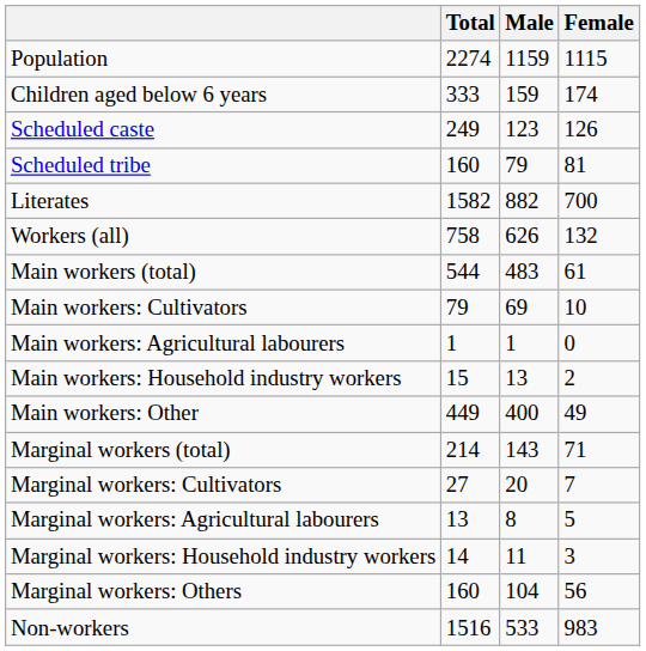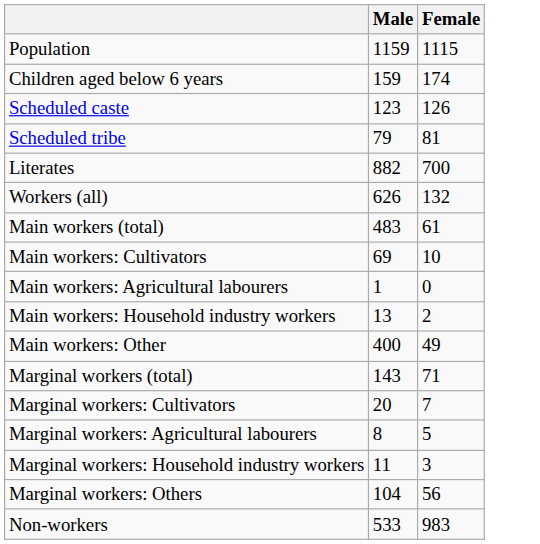- column: Total | 2274 | 333 | 249 | 160 | 1582 | 758 | 544 | 79 | 1 | 15 | 449 | 214 | 27 | 13 | 14 | 160 | 1516
